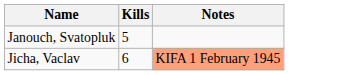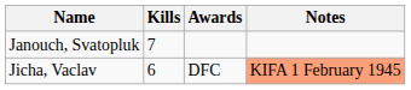+ column: Awards | DFC
Janouch, Svatopluk | Kills: 5 -> 7
